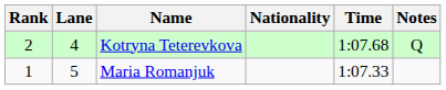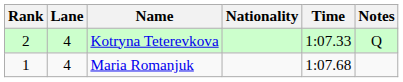Kotryna Teterevkova | Time: 1:07.68 -> 1:07.33
Maria Romanjuk | Lane: 5 -> 4
Maria Romanjuk | Time: 1:07.33 -> 1:07.68
